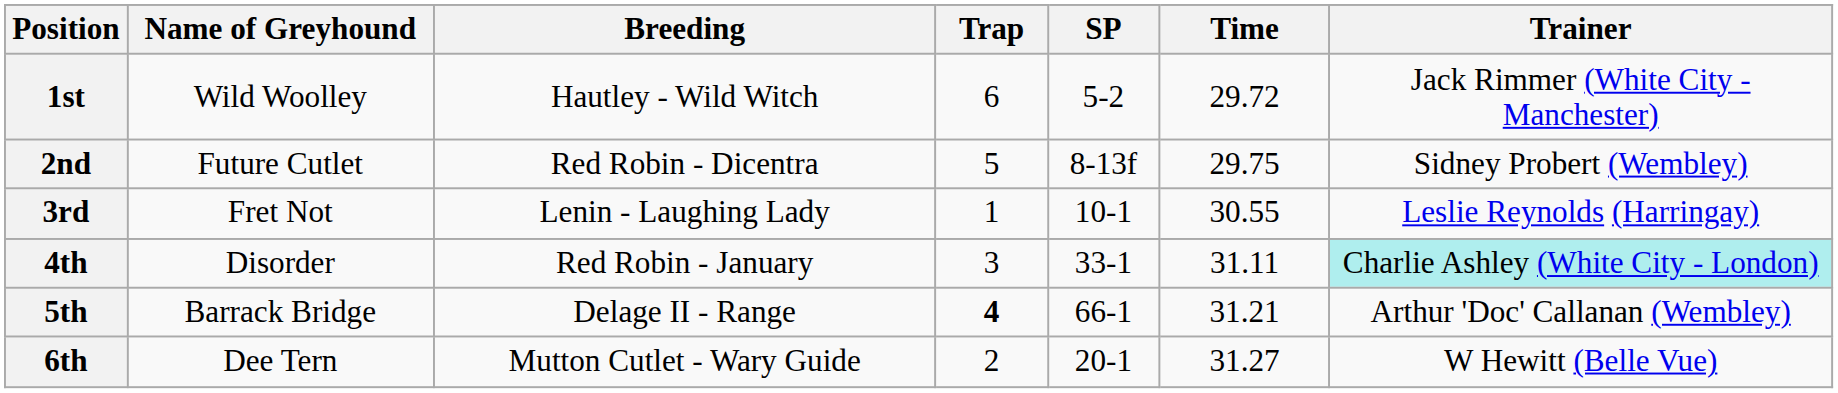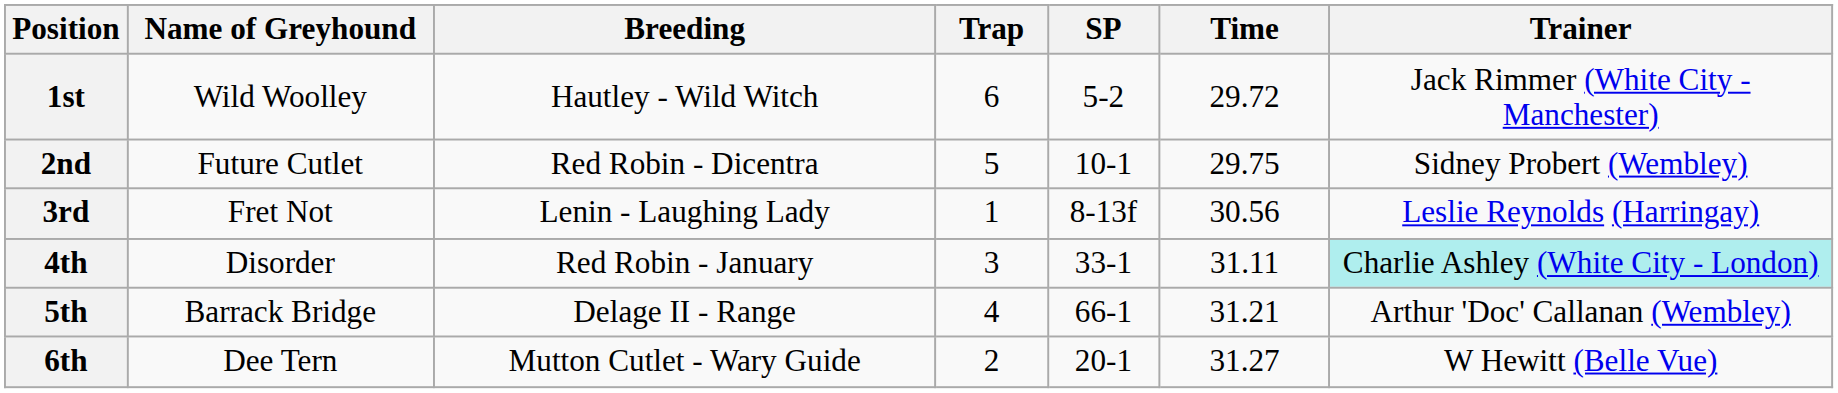2nd | SP: 8-13f -> 10-1
3rd | SP: 10-1 -> 8-13f
3rd | Time: 30.55 -> 30.56
5th | Trap: bold -> normal
